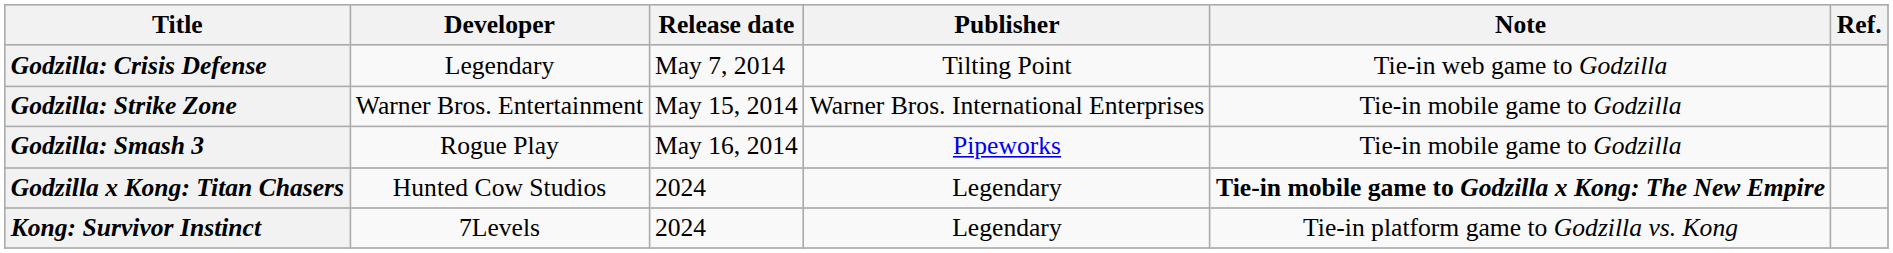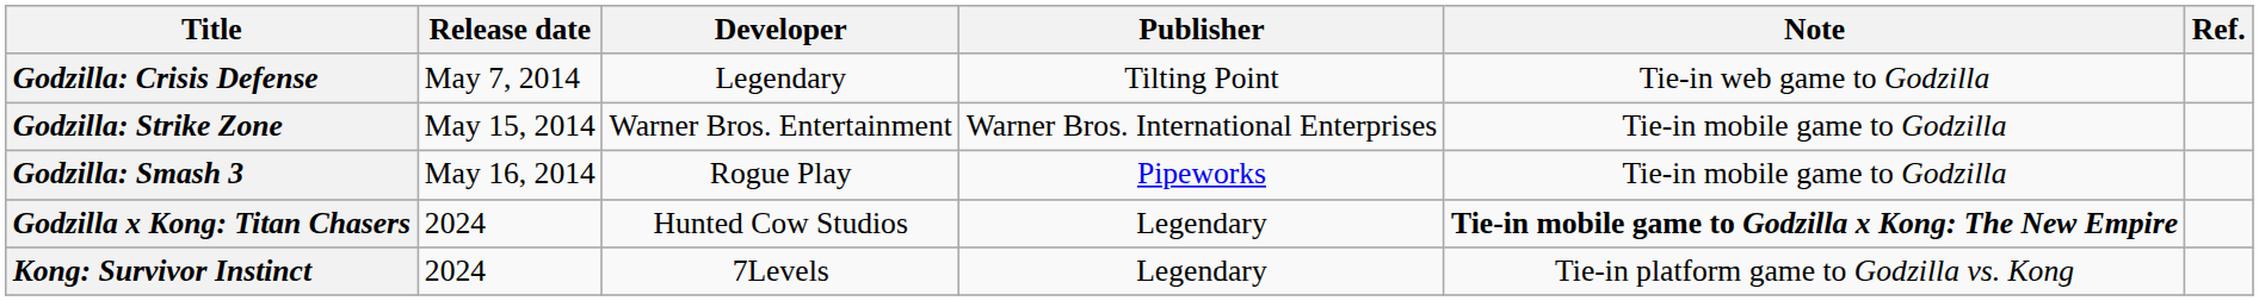columns swapped: Release date <-> Developer
